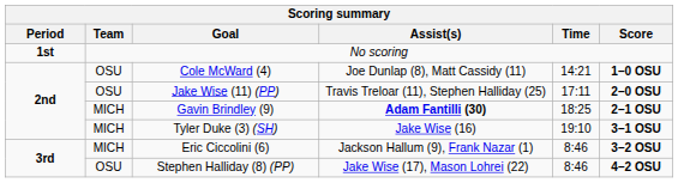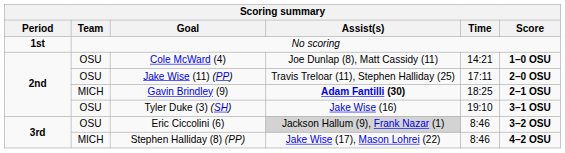Tyler Duke (3) (SH) | Team: MICH -> OSU
Eric Ciccolini (6) | Team: MICH -> OSU
Eric Ciccolini (6) | Assist(s): no background -> lightgrey background
Stephen Halliday (8) (PP) | Team: OSU -> MICH
